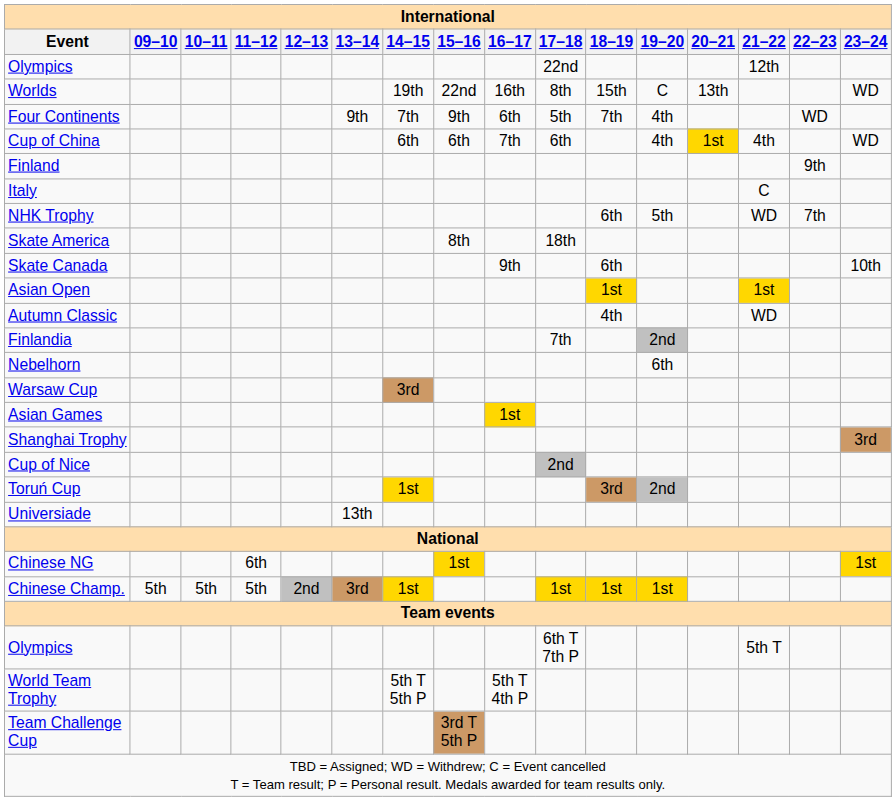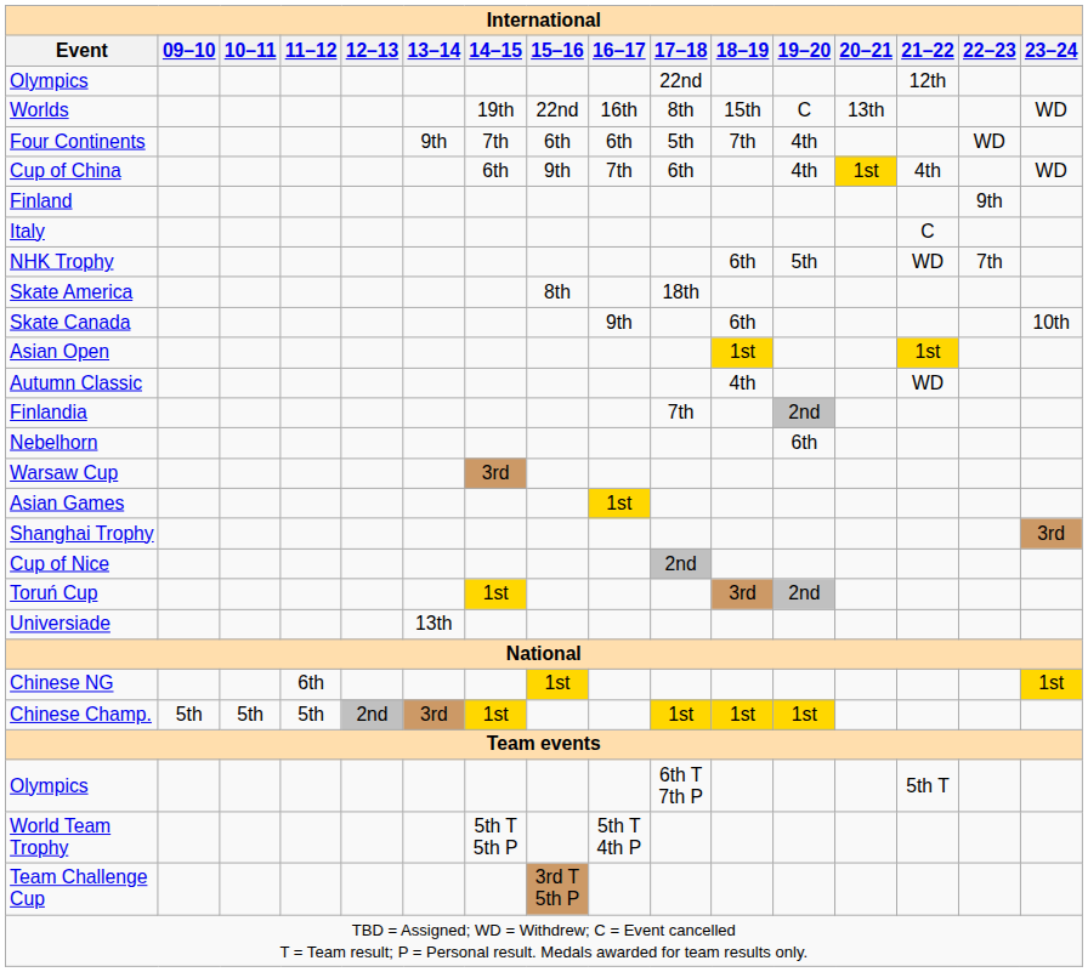Four Continents | 15–16: 9th -> 6th
Cup of China | 15–16: 6th -> 9th
